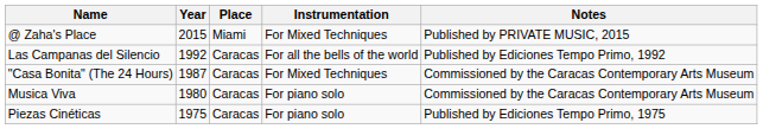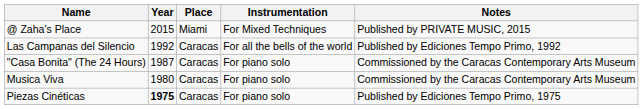"Casa Bonita" (The 24 Hours) | Instrumentation: For Mixed Techniques -> For piano solo
Piezas Cinéticas | Year: normal -> bold
